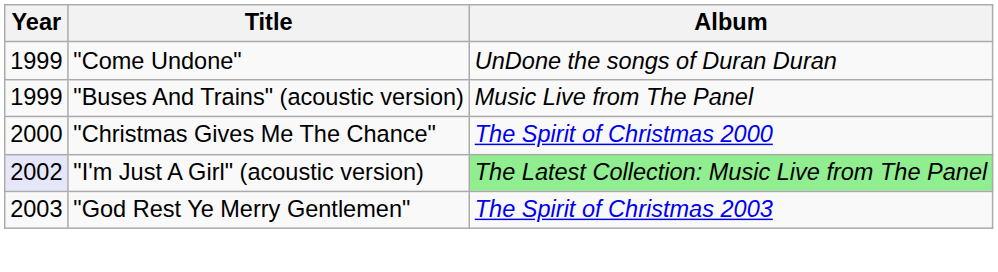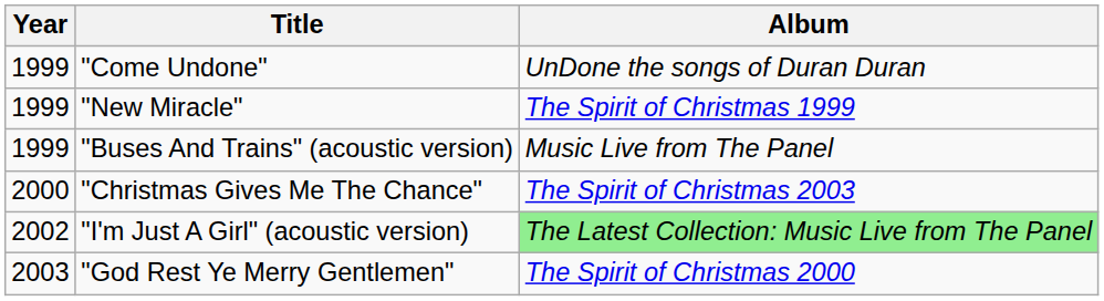+ row: 1999 | "New Miracle" | The Spirit of Christmas 1999
"Christmas Gives Me The Chance" | Album: The Spirit of Christmas 2000 -> The Spirit of Christmas 2003
"I'm Just A Girl" (acoustic version) | Year: lavender background -> no background
"God Rest Ye Merry Gentlemen" | Album: The Spirit of Christmas 2003 -> The Spirit of Christmas 2000
